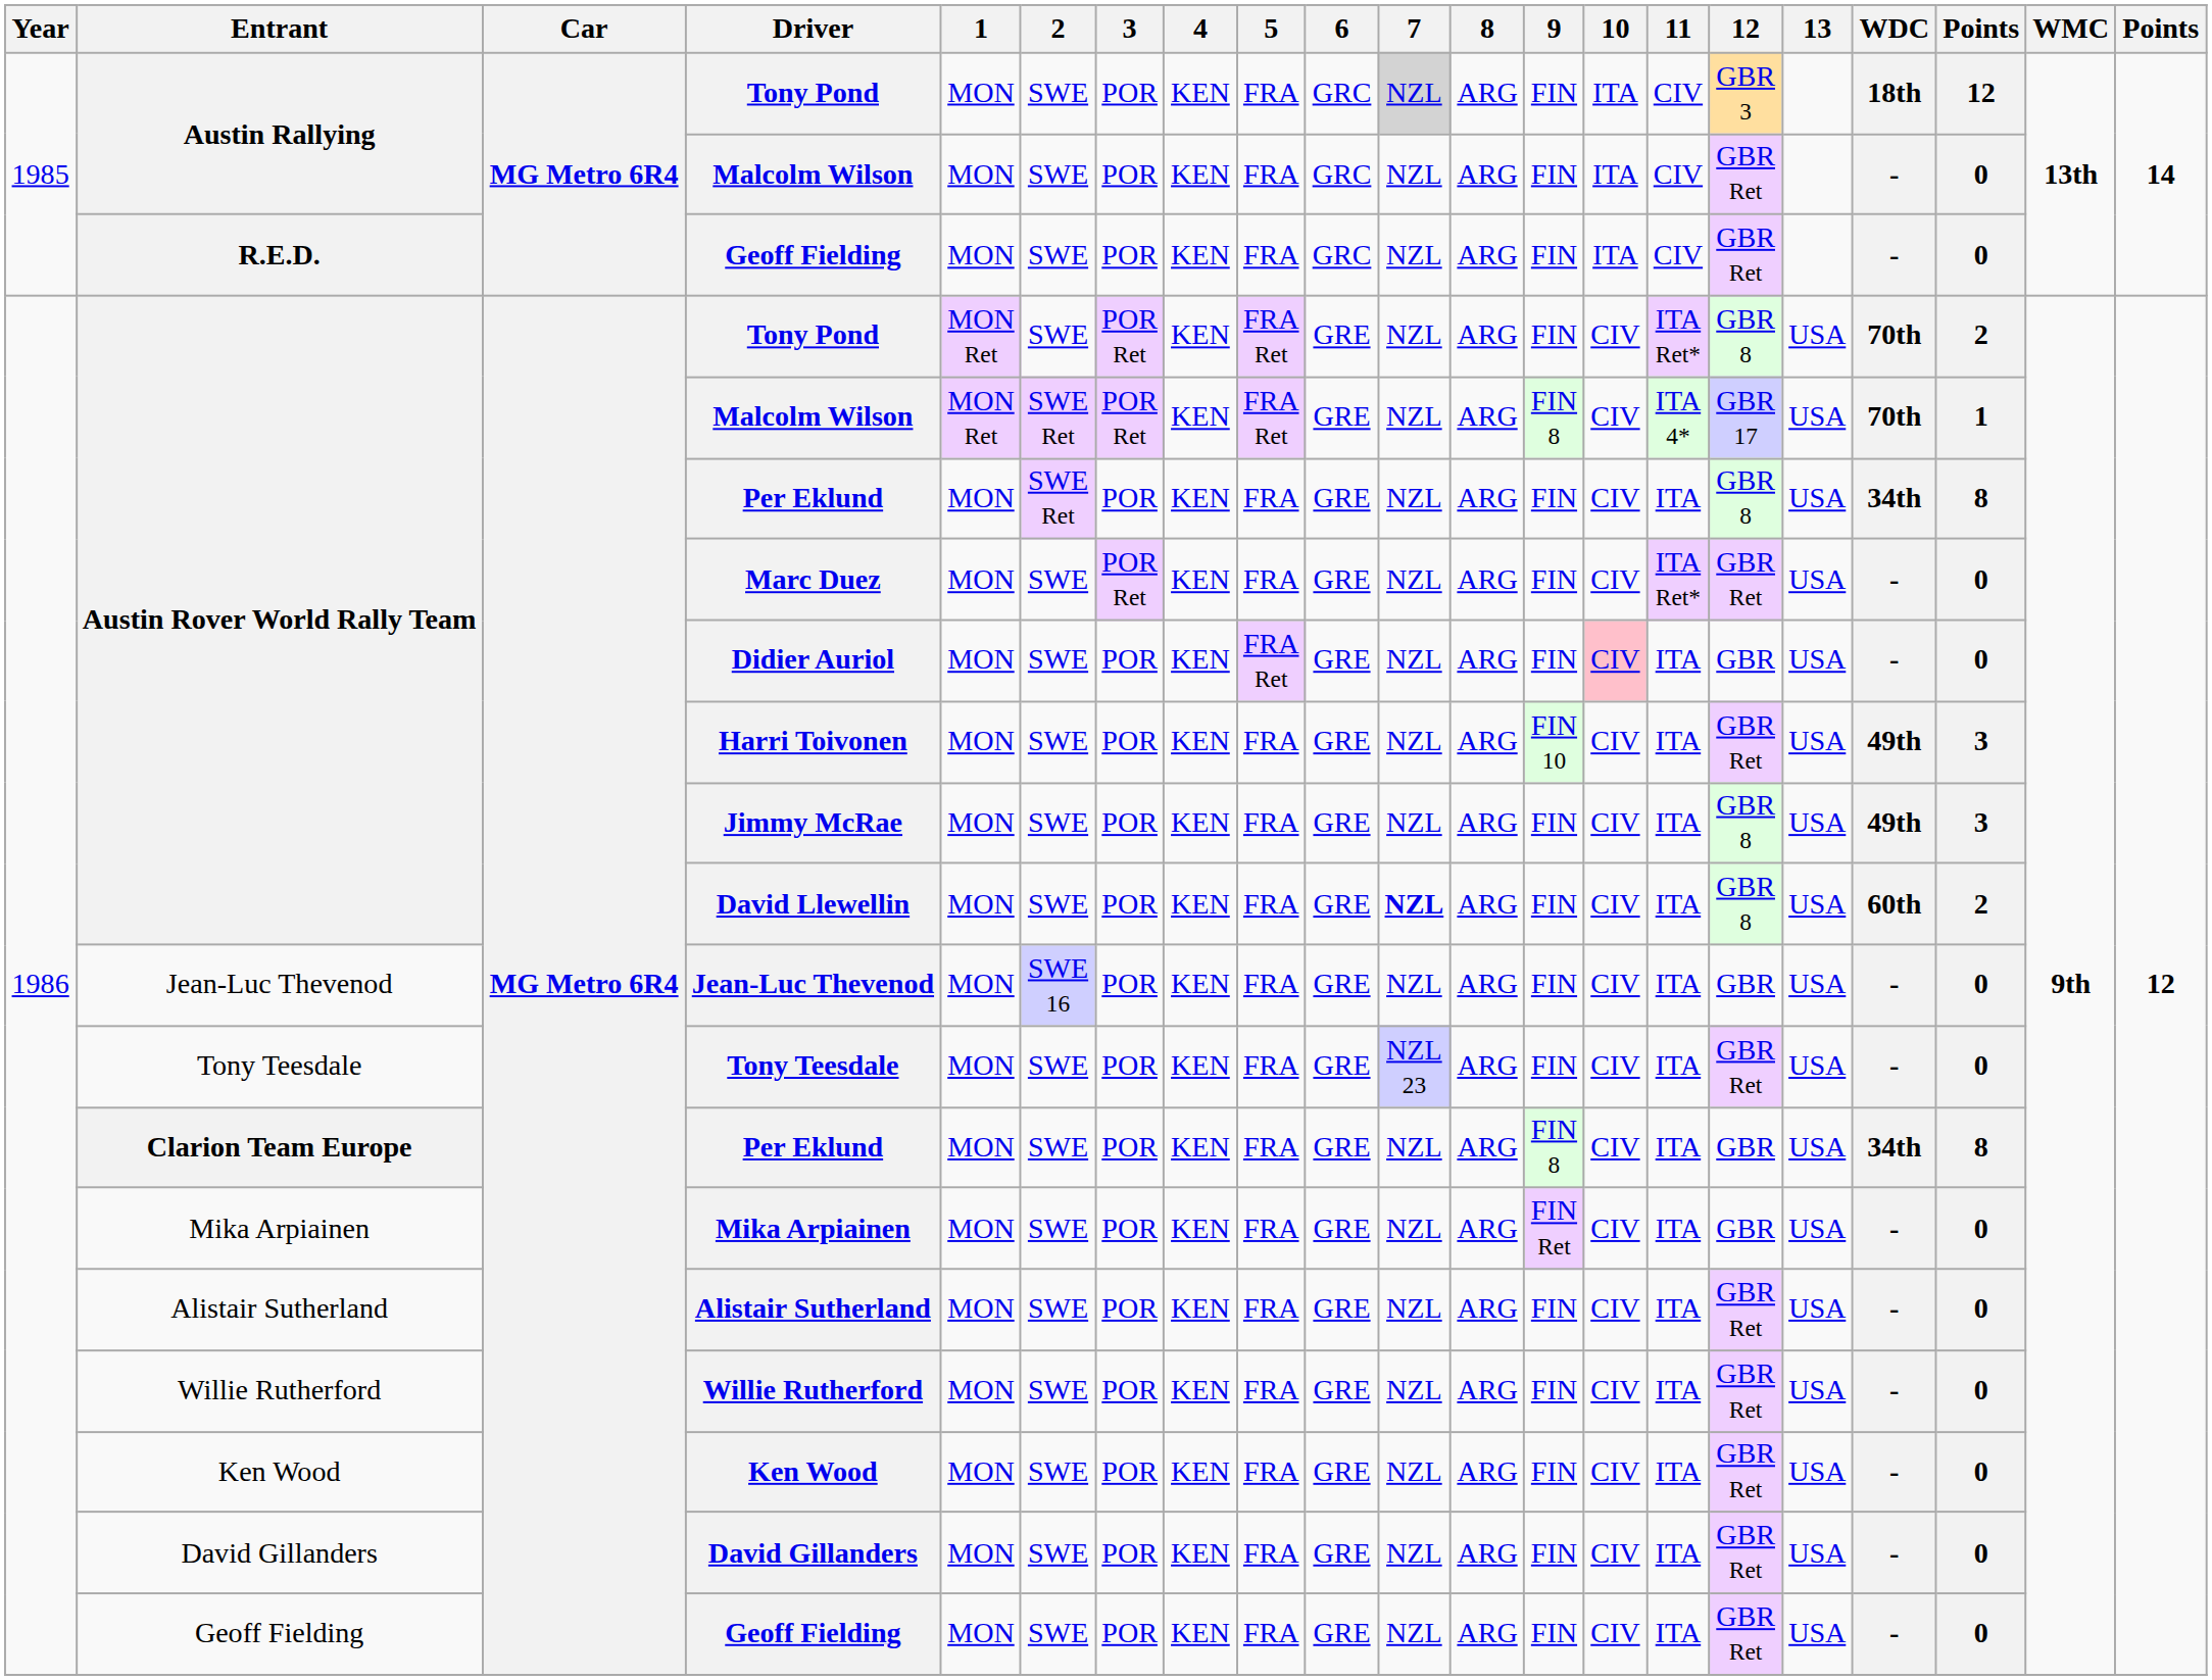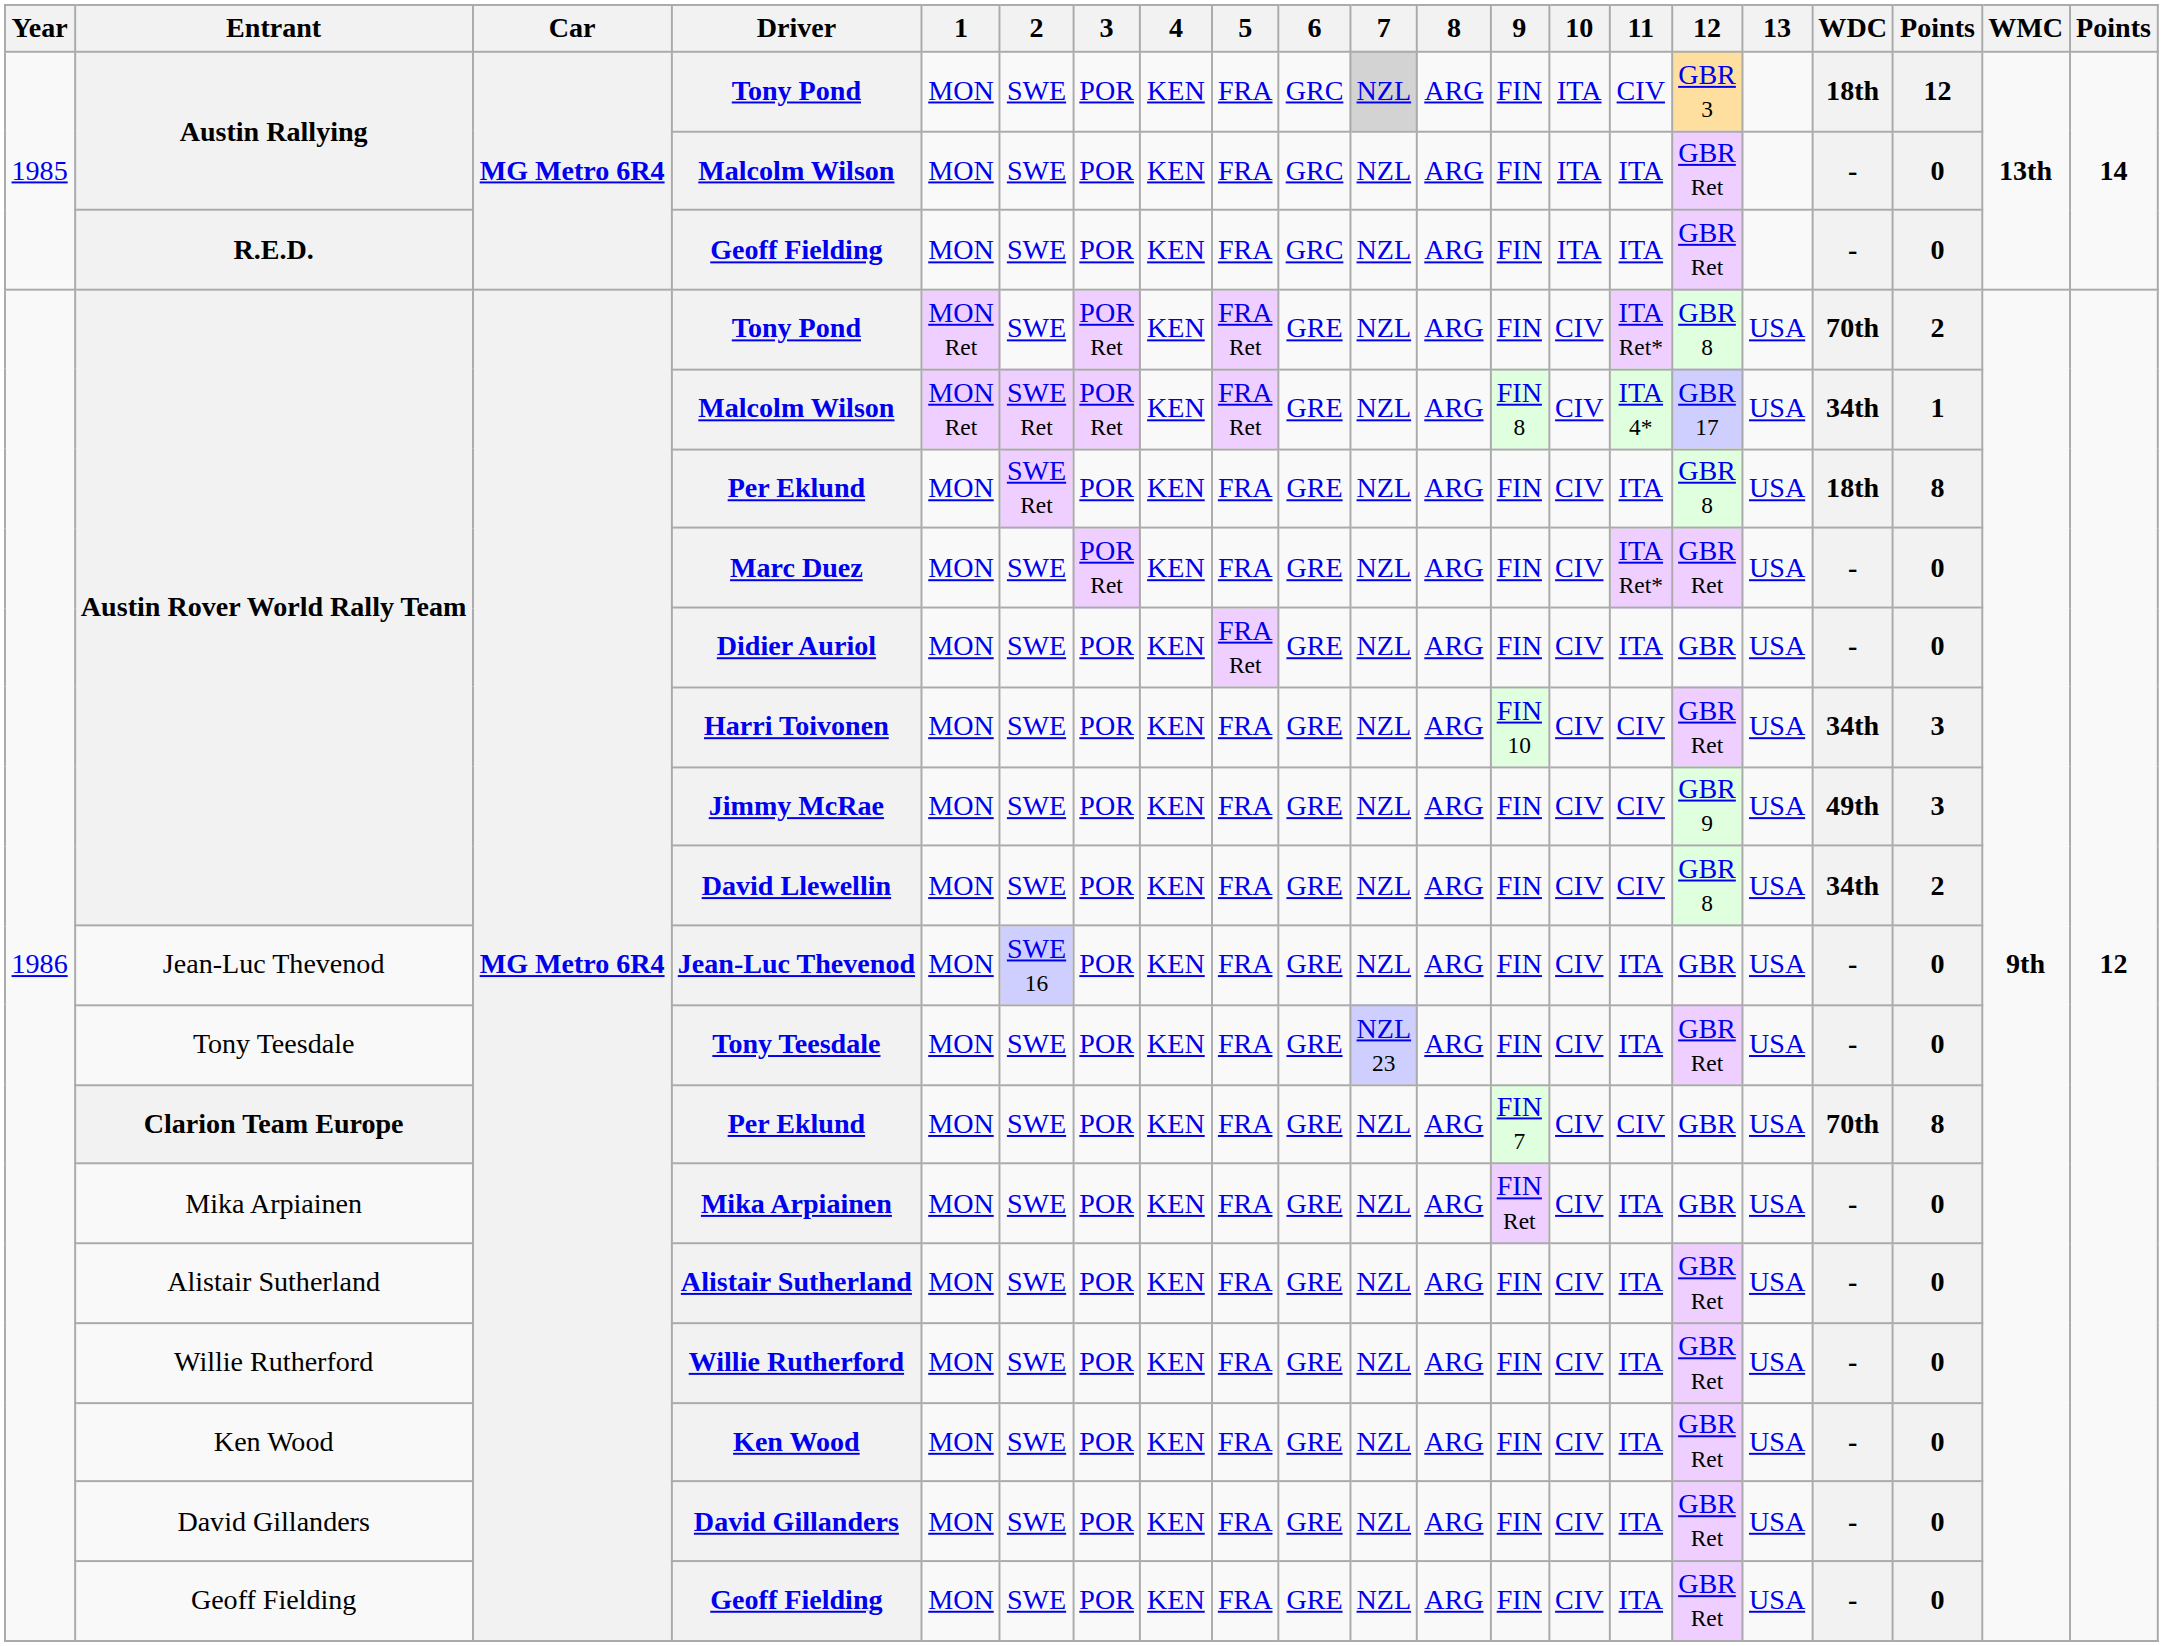Austin Rallying / Malcolm Wilson | 11: CIV -> ITA
R.E.D. / Geoff Fielding | 11: CIV -> ITA
Austin Rover World Rally Team / Malcolm Wilson | WDC: 70th -> 34th
Austin Rover World Rally Team / Per Eklund | WDC: 34th -> 18th
Didier Auriol | 10: pink background -> no background
Harri Toivonen | 11: ITA -> CIV
Harri Toivonen | WDC: 49th -> 34th
Jimmy McRae | 11: ITA -> CIV
Jimmy McRae | 12: GBR 8 -> GBR 9
David Llewellin | 7: bold -> normal
David Llewellin | 11: ITA -> CIV
David Llewellin | WDC: 60th -> 34th
Clarion Team Europe / Per Eklund | 9: FIN 8 -> FIN 7
Clarion Team Europe / Per Eklund | 11: ITA -> CIV
Clarion Team Europe / Per Eklund | WDC: 34th -> 70th
